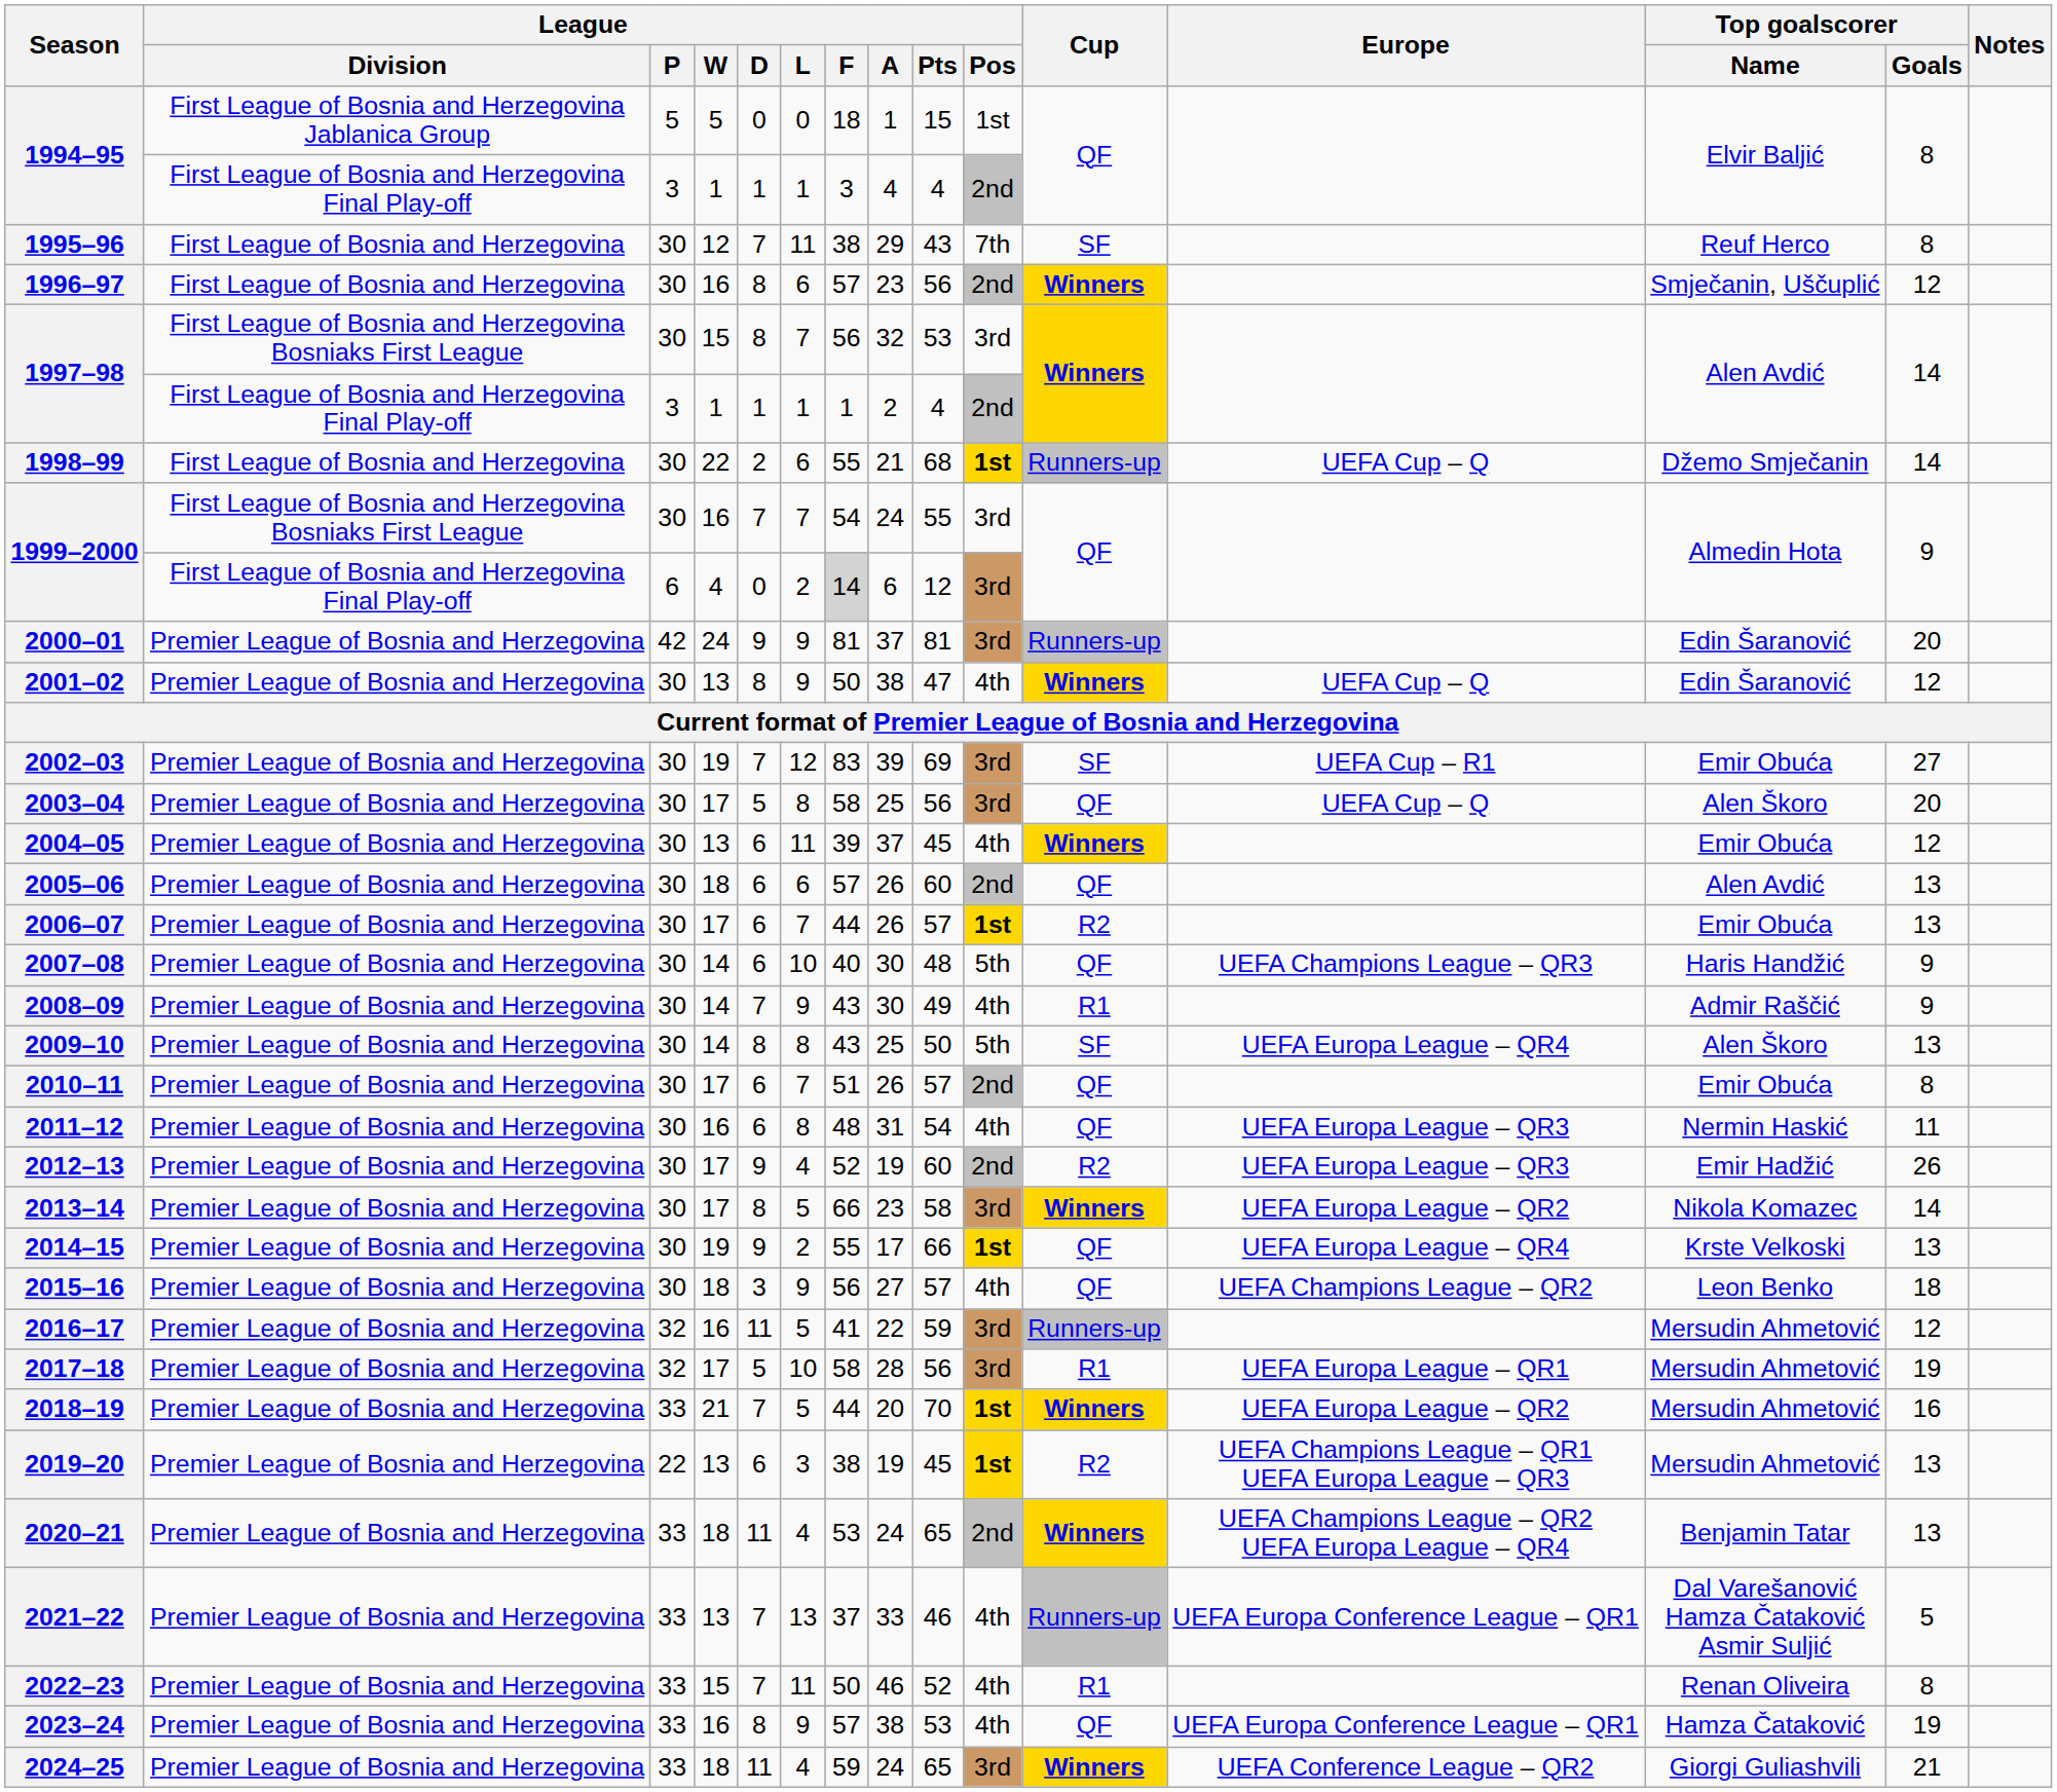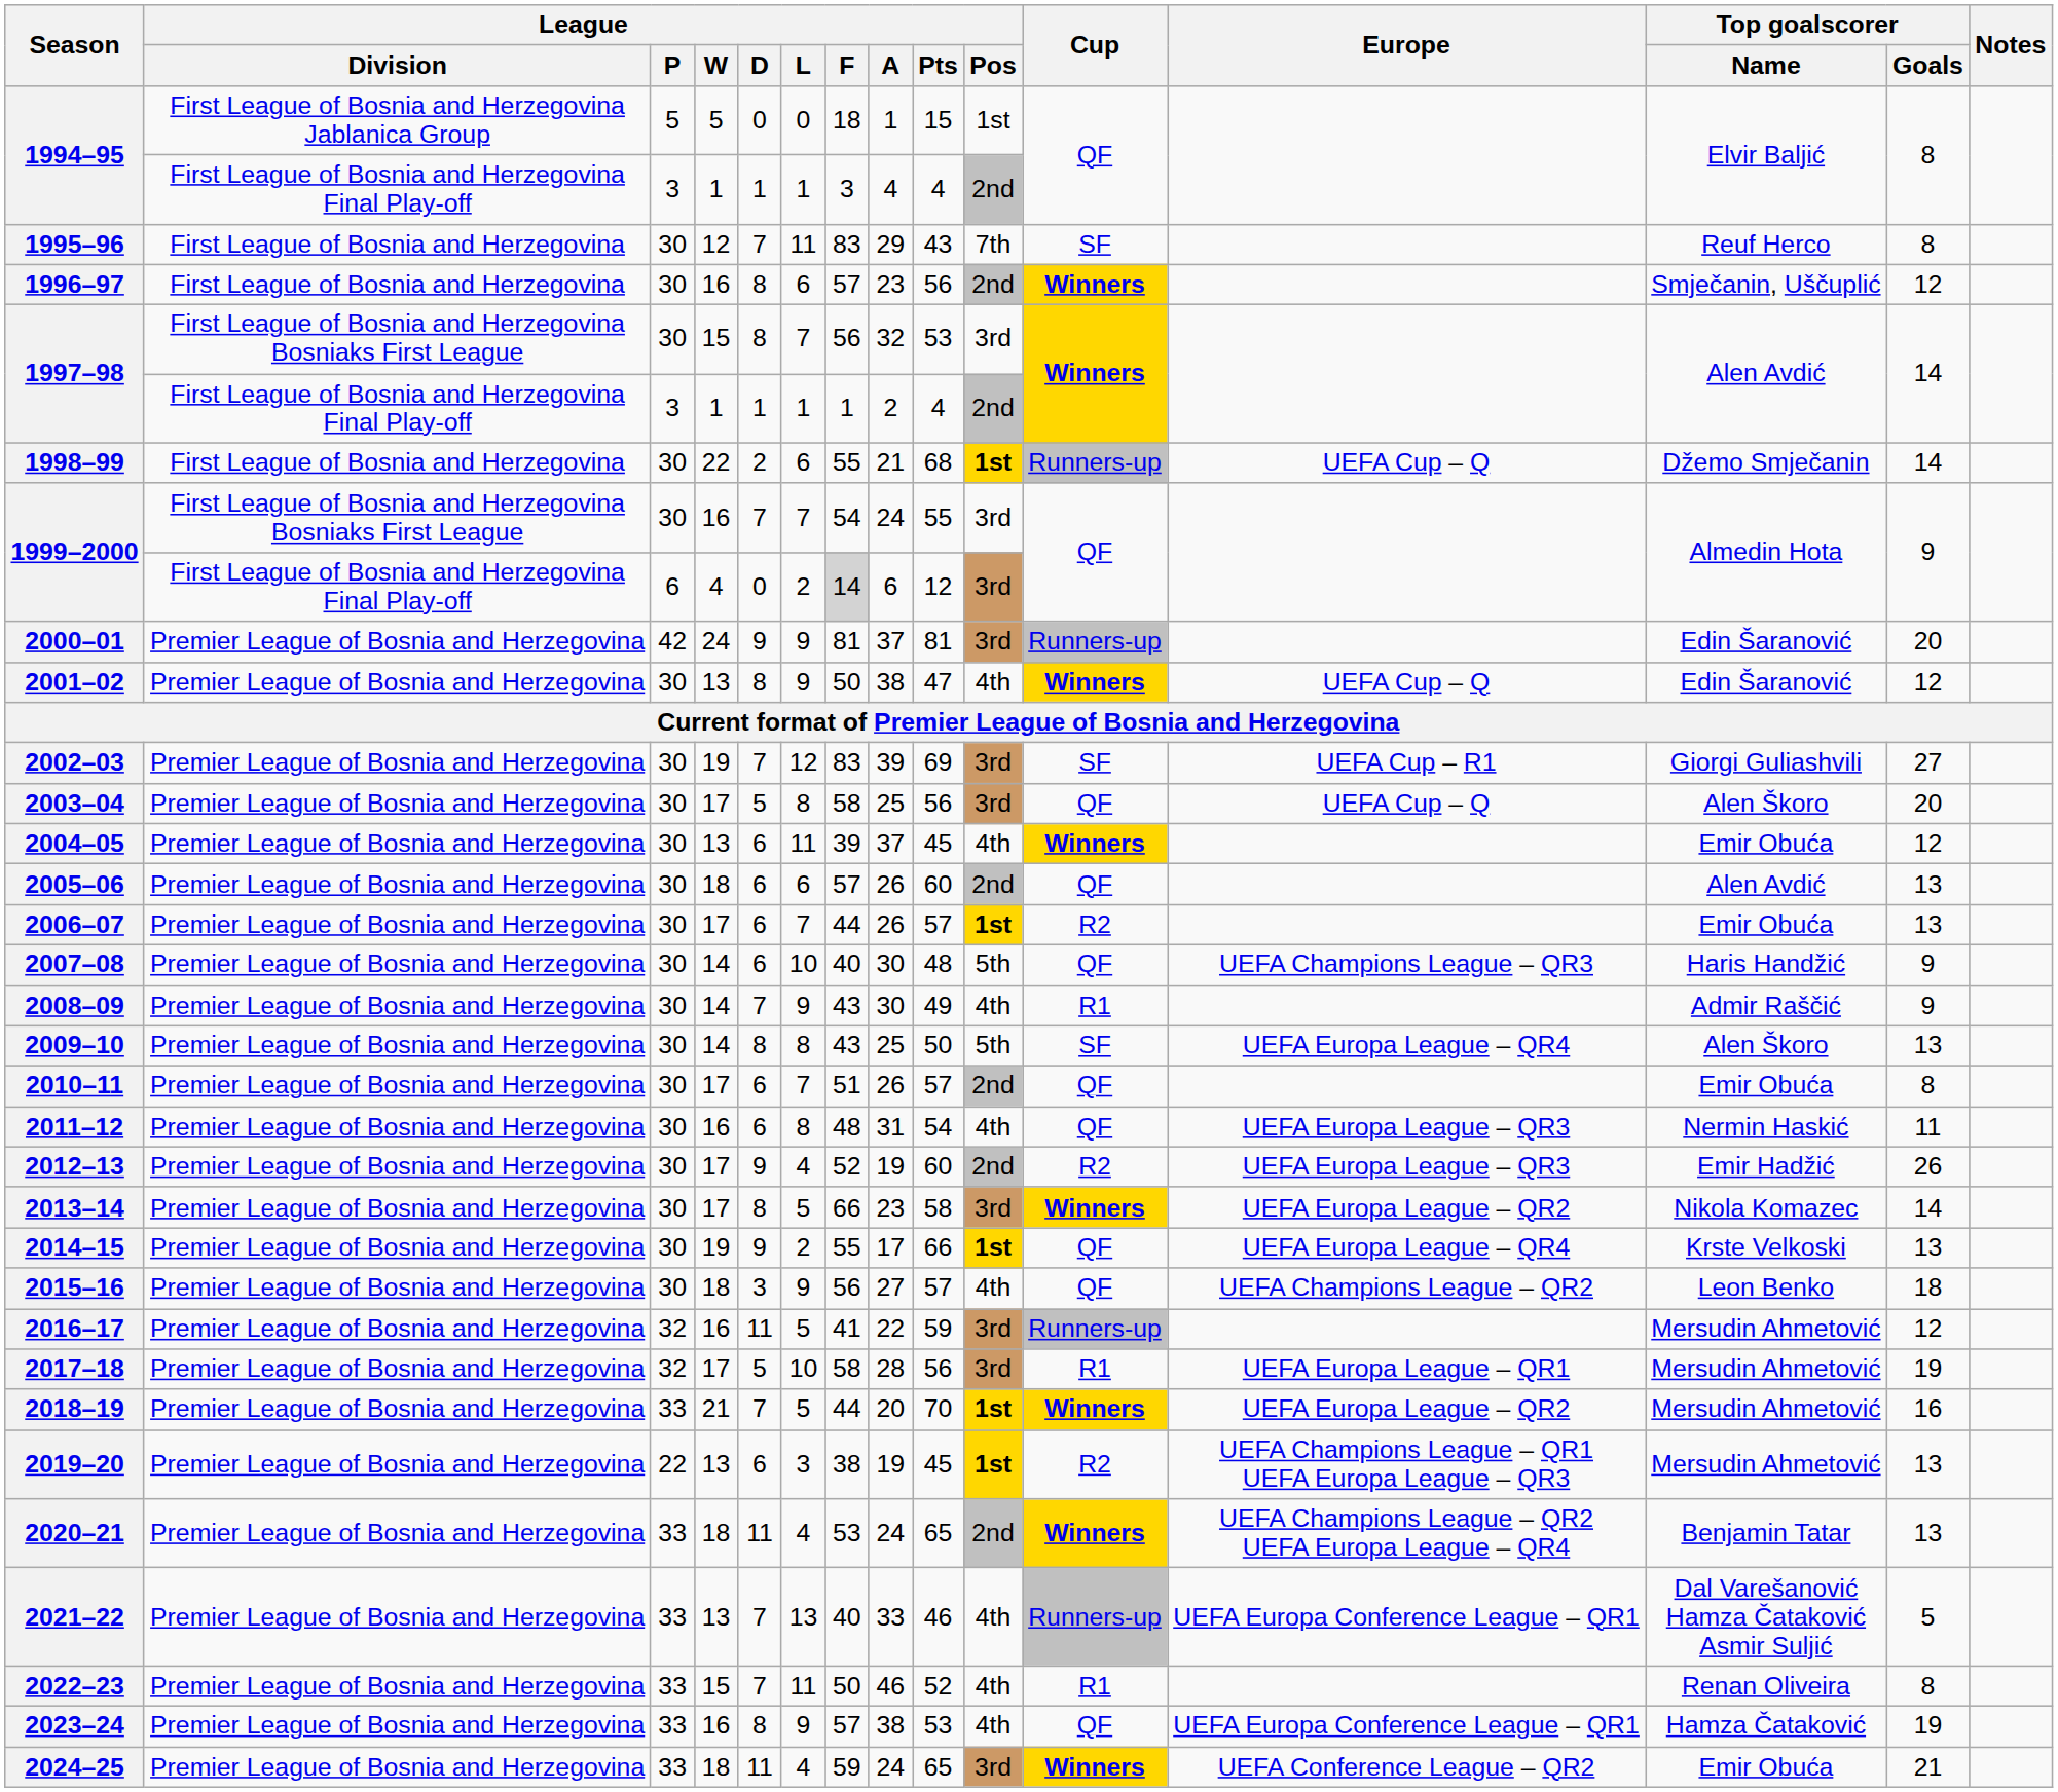1995–96 | League / F: 38 -> 83
2002–03 | Top goalscorer / Name: Emir Obuća -> Giorgi Guliashvili
2021–22 | League / F: 37 -> 40
2024–25 | Top goalscorer / Name: Giorgi Guliashvili -> Emir Obuća
